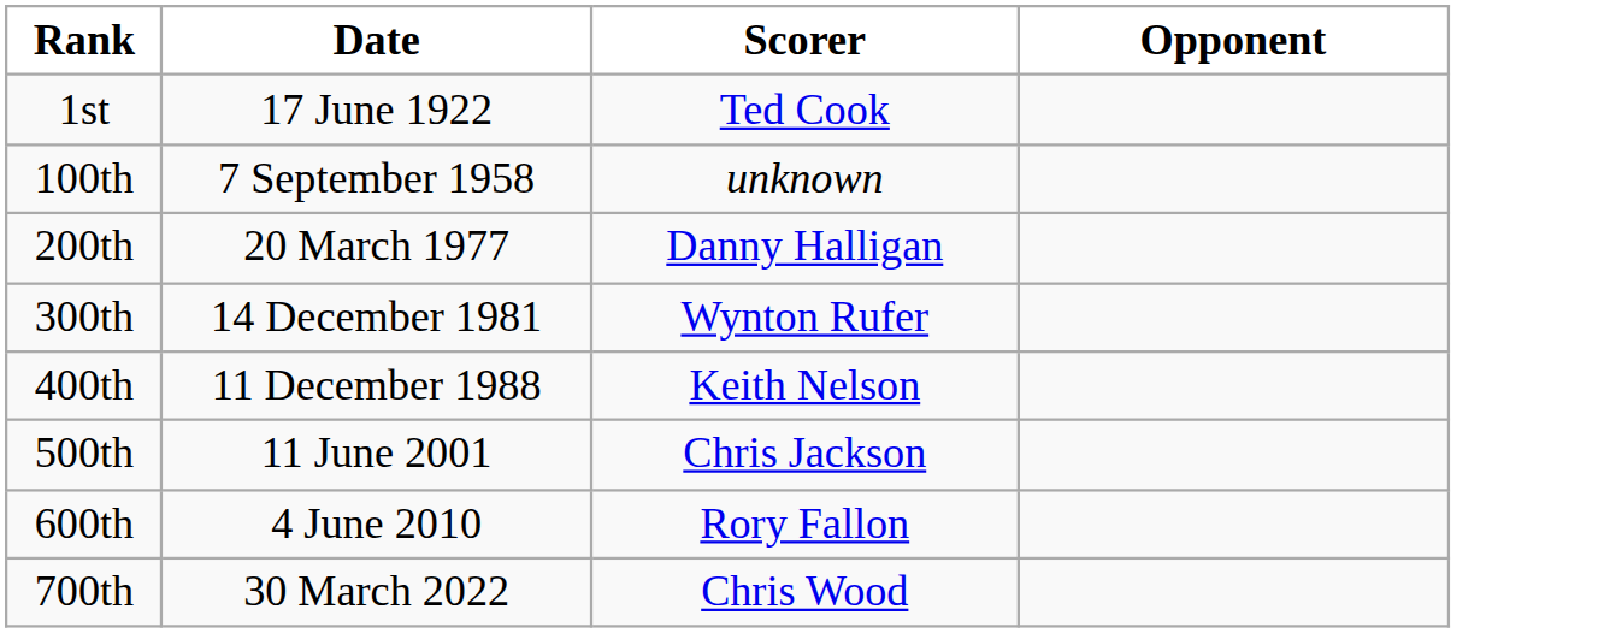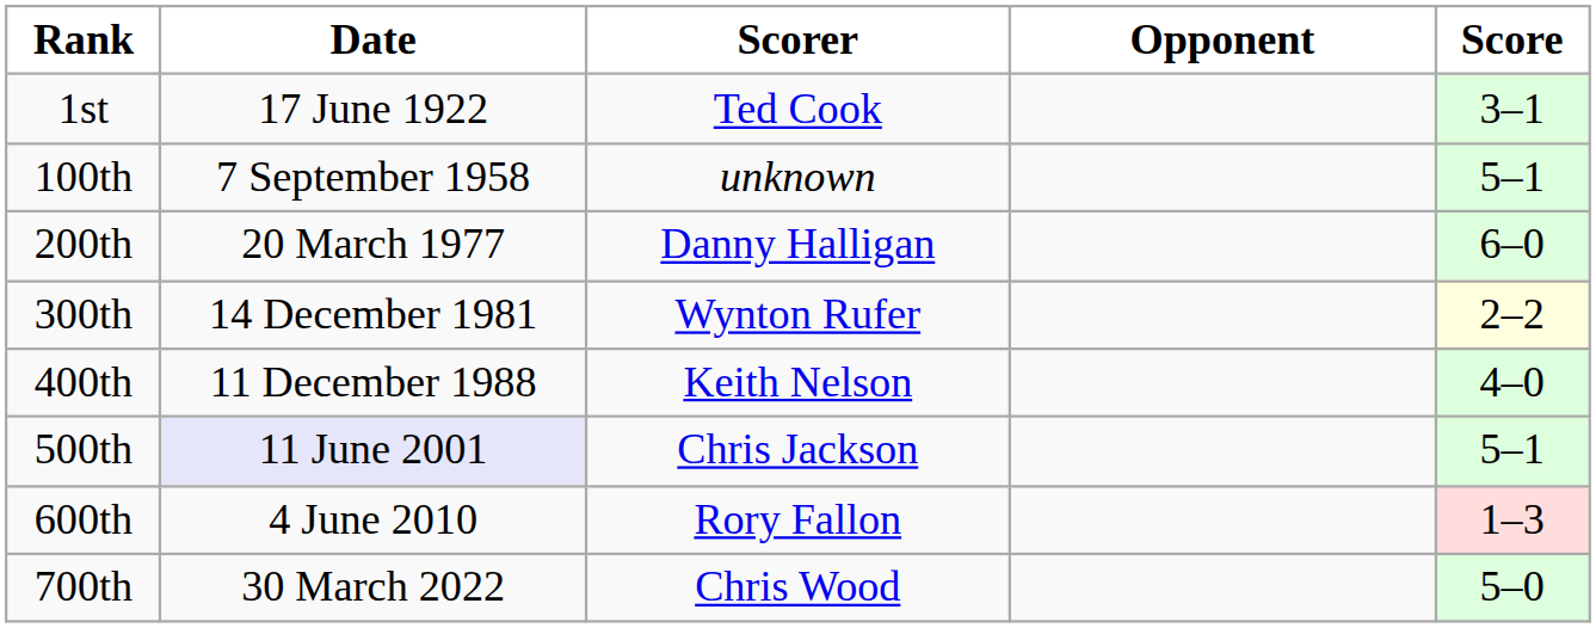+ column: Score | 3–1 | 5–1 | 6–0 | 2–2 | 4–0 | 5–1 | 1–3 | 5–0
500th | Date: no background -> lavender background
